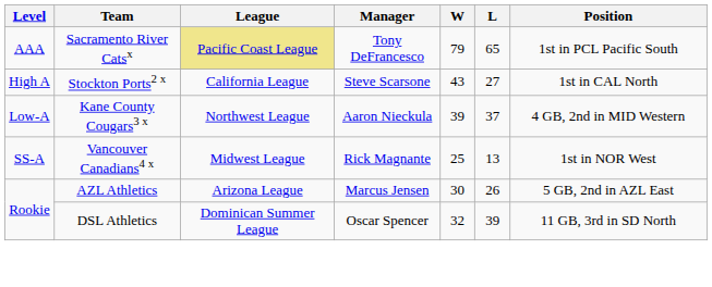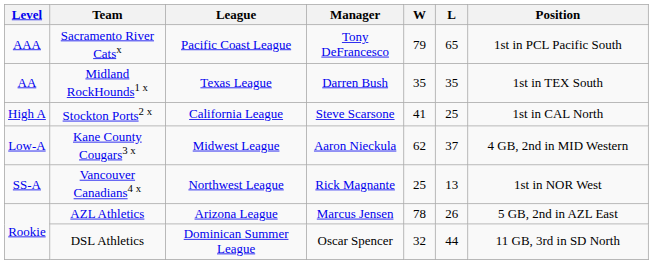Sacramento River Catsx | League: khaki background -> no background
+ row: AA | Midland RockHounds1 x | Texas League | Darren Bush | 35 | 35 | 1st in TEX South
Stockton Ports2 x | W: 43 -> 41
Stockton Ports2 x | L: 27 -> 25
Kane County Cougars3 x | League: Northwest League -> Midwest League
Kane County Cougars3 x | W: 39 -> 62
Vancouver Canadians4 x | League: Midwest League -> Northwest League
AZL Athletics | W: 30 -> 78
DSL Athletics | L: 39 -> 44
